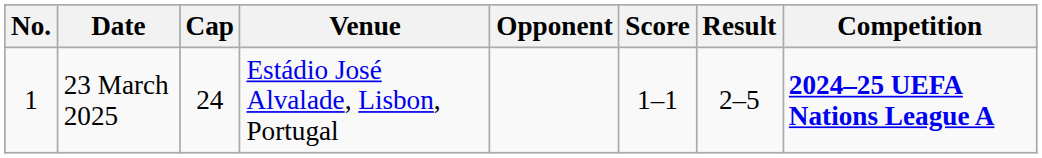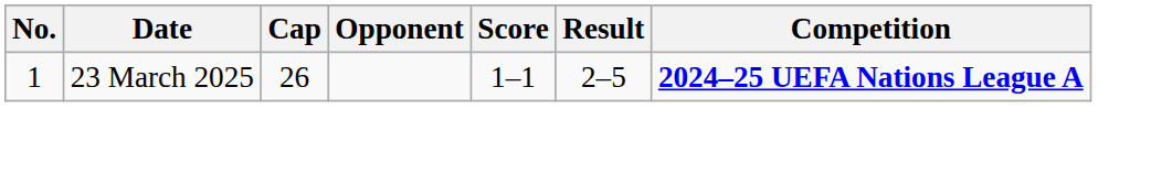- column: Venue | Estádio José Alvalade, Lisbon, Portugal
23 March 2025 | Cap: 24 -> 26
